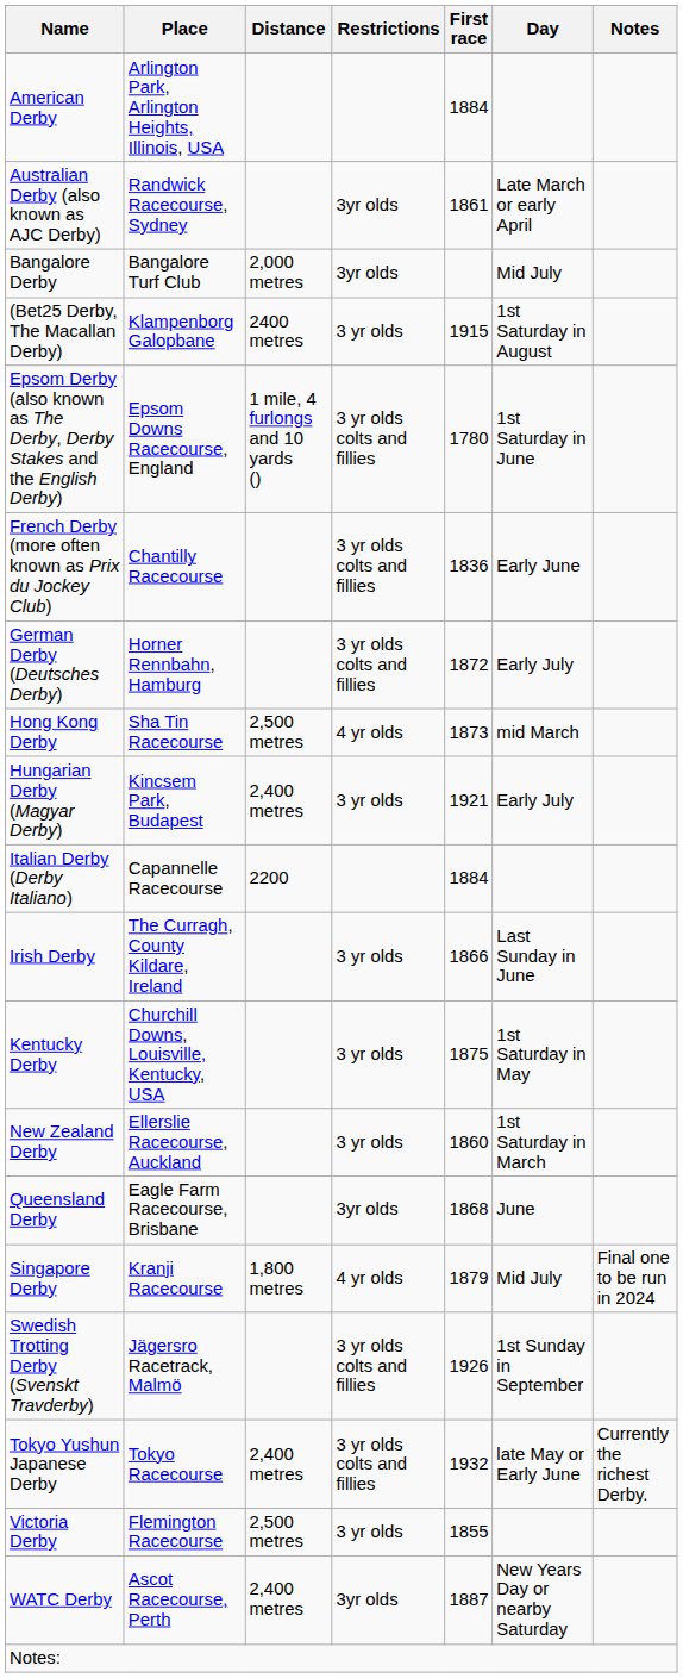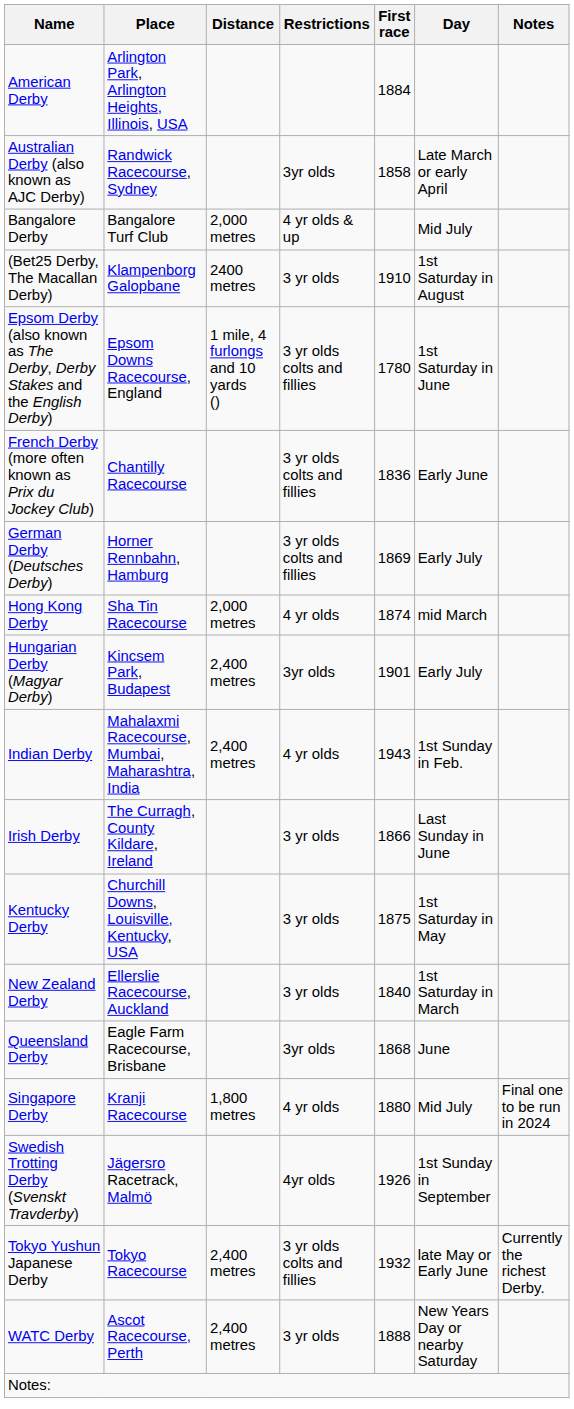Australian Derby (also known as AJC Derby) | First race: 1861 -> 1858
Bangalore Derby | Restrictions: 3yr olds -> 4 yr olds & up
(Bet25 Derby, The Macallan Derby) | First race: 1915 -> 1910
German Derby (Deutsches Derby) | First race: 1872 -> 1869
Hong Kong Derby | Distance: 2,500 metres -> 2,000 metres
Hong Kong Derby | First race: 1873 -> 1874
Hungarian Derby (Magyar Derby) | Restrictions: 3 yr olds -> 3yr olds
Hungarian Derby (Magyar Derby) | First race: 1921 -> 1901
- row: Italian Derby (Derby Italiano) | Capannelle Racecourse | 2200 | 1884
+ row: Indian Derby | Mahalaxmi Racecourse, Mumbai, Maharashtra, India | 2,400 metres | 4 yr olds | 1943 | 1st Sunday in Feb.
New Zealand Derby | First race: 1860 -> 1840
Singapore Derby | First race: 1879 -> 1880
Swedish Trotting Derby (Svenskt Travderby) | Restrictions: 3 yr olds colts and fillies -> 4yr olds
- row: Victoria Derby | Flemington Racecourse | 2,500 metres | 3 yr olds | 1855
WATC Derby | Restrictions: 3yr olds -> 3 yr olds
WATC Derby | First race: 1887 -> 1888
